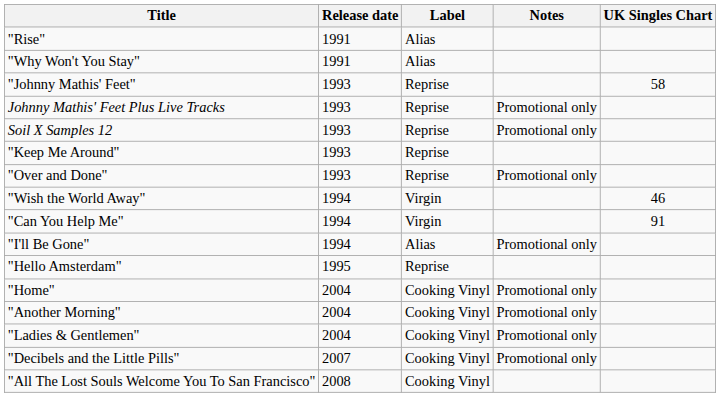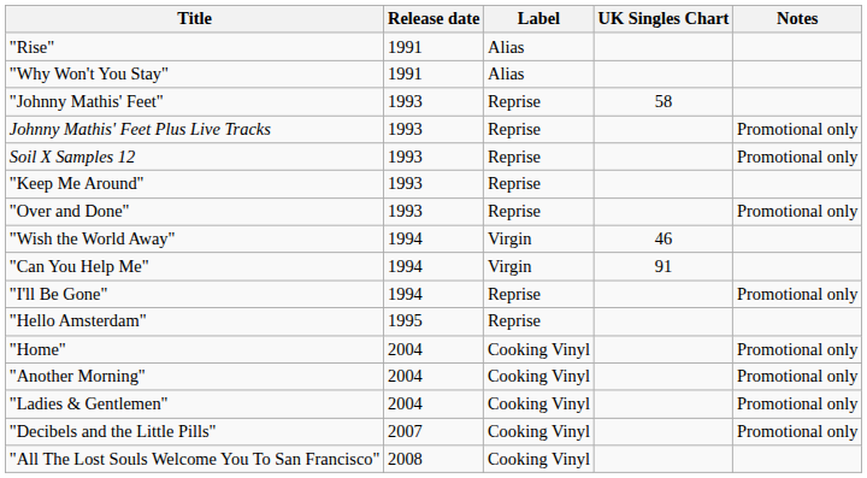columns swapped: Notes <-> UK Singles Chart
"I'll Be Gone" | Label: Alias -> Reprise
